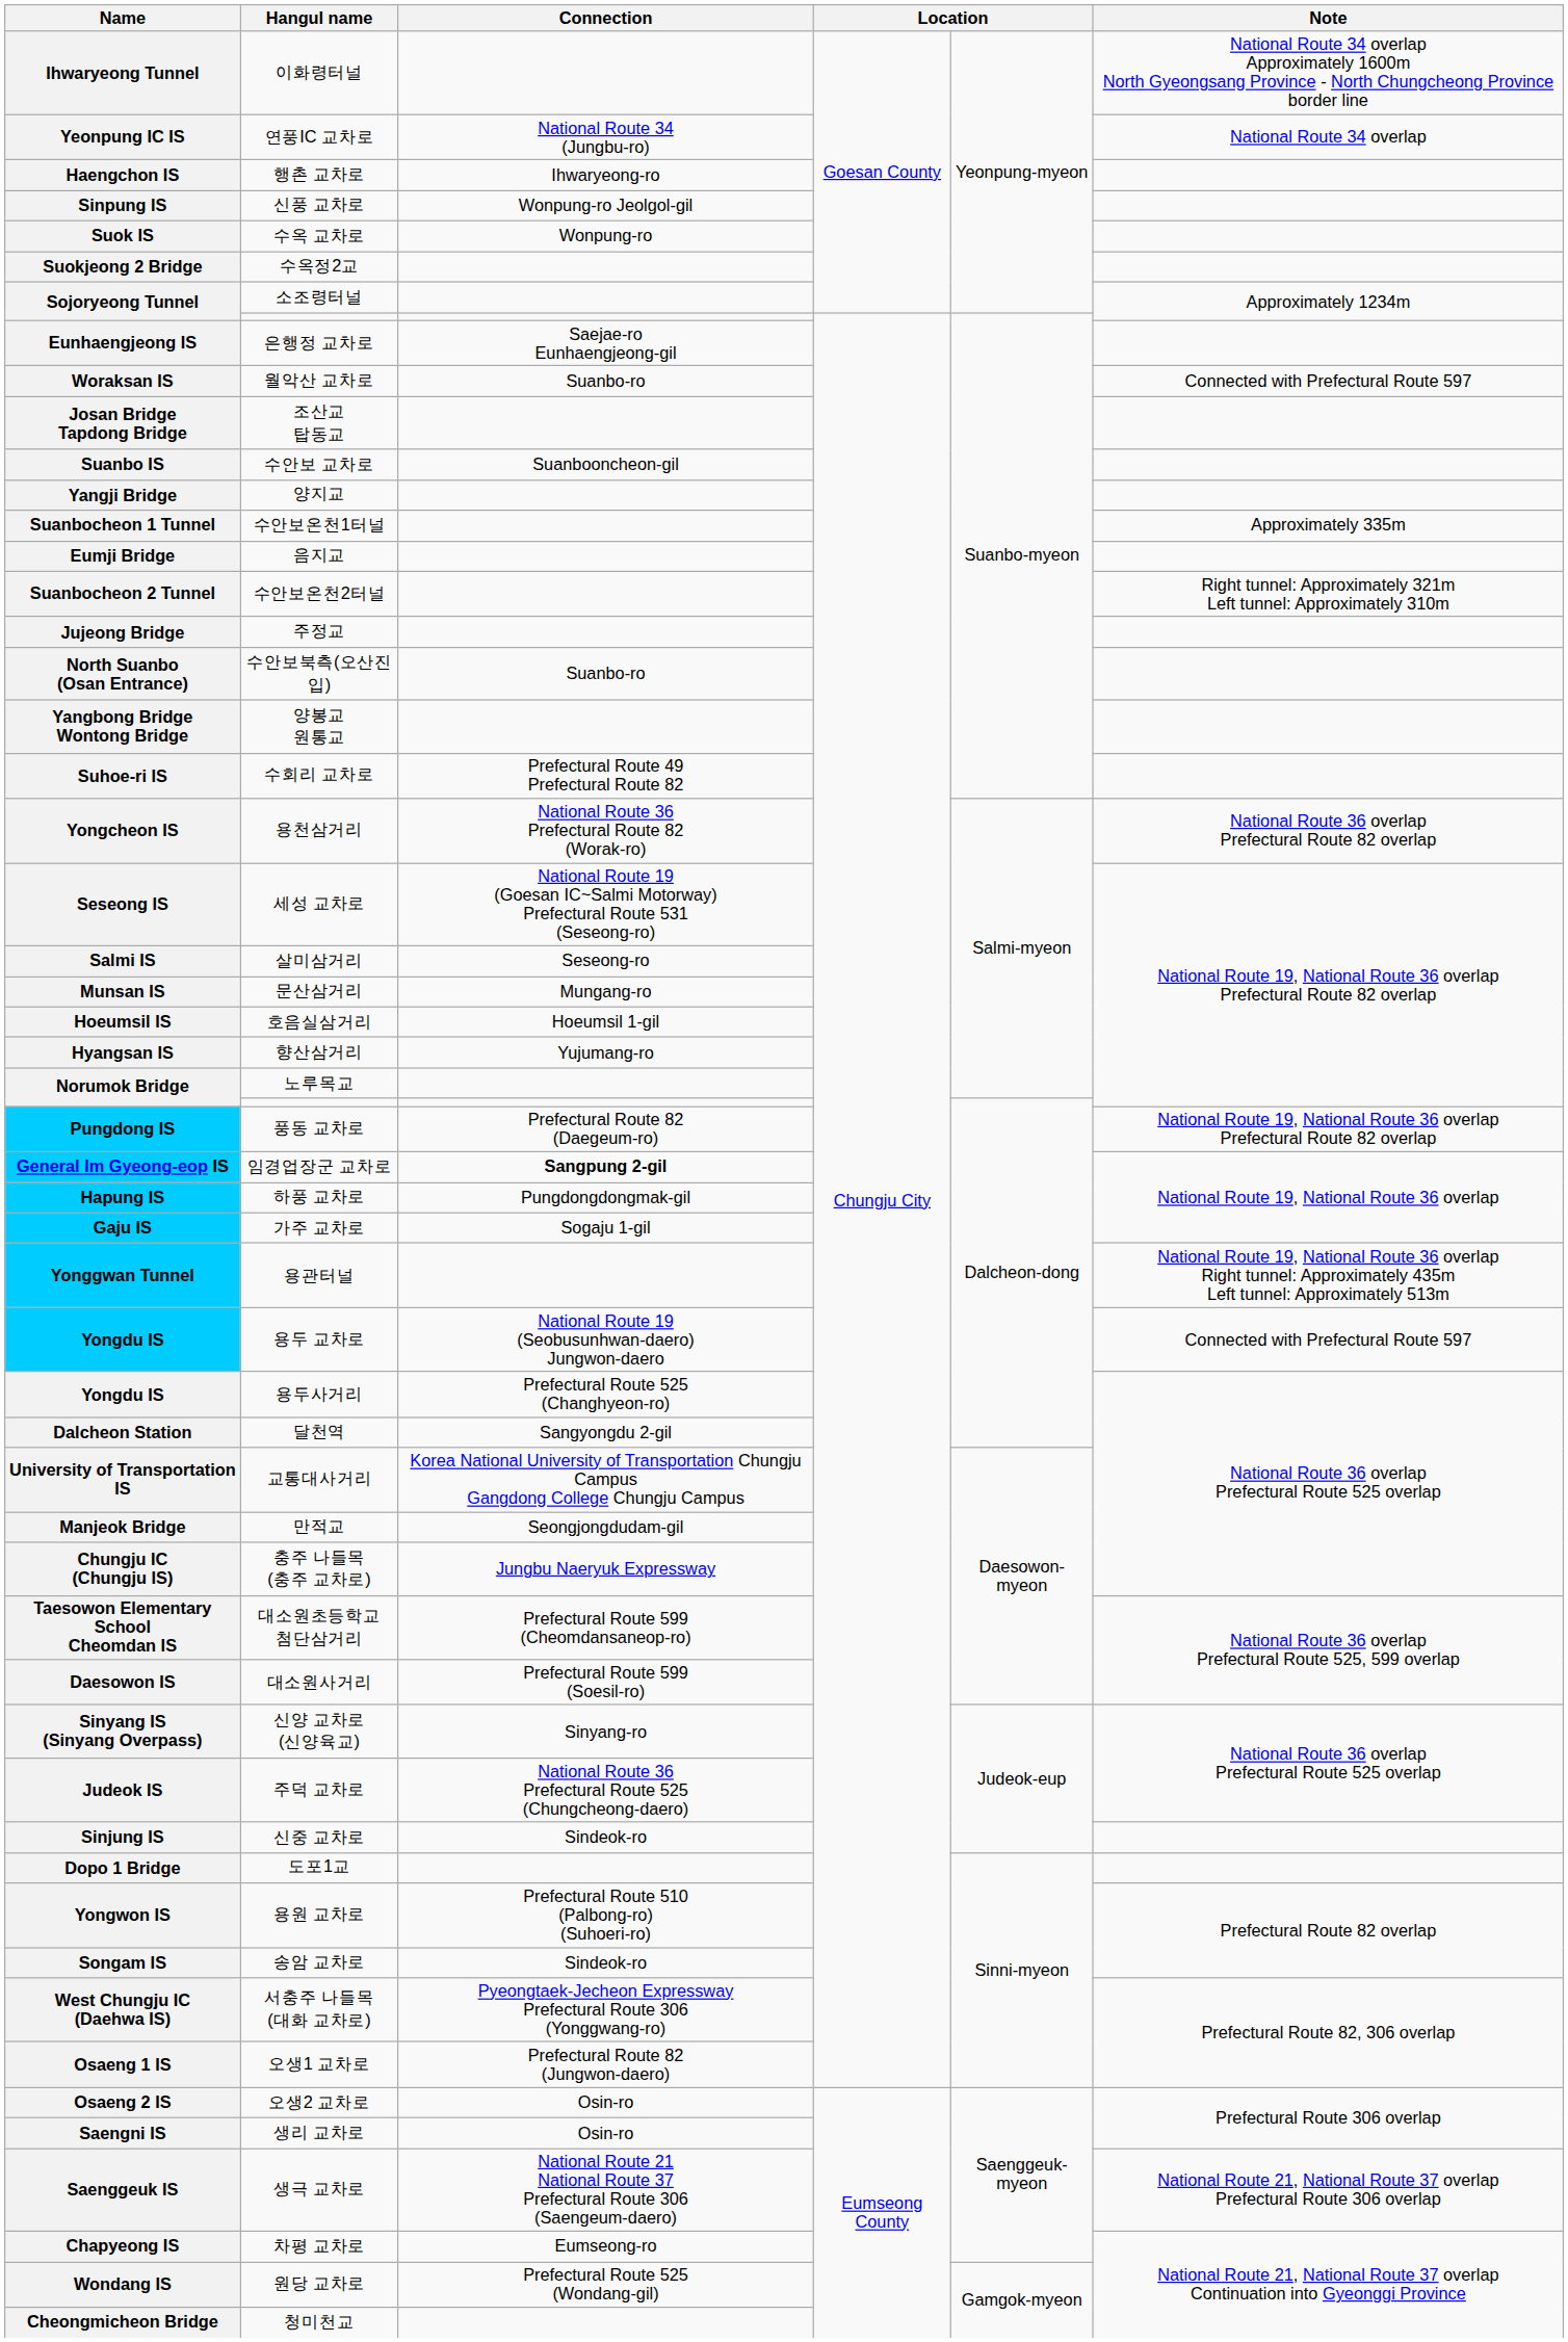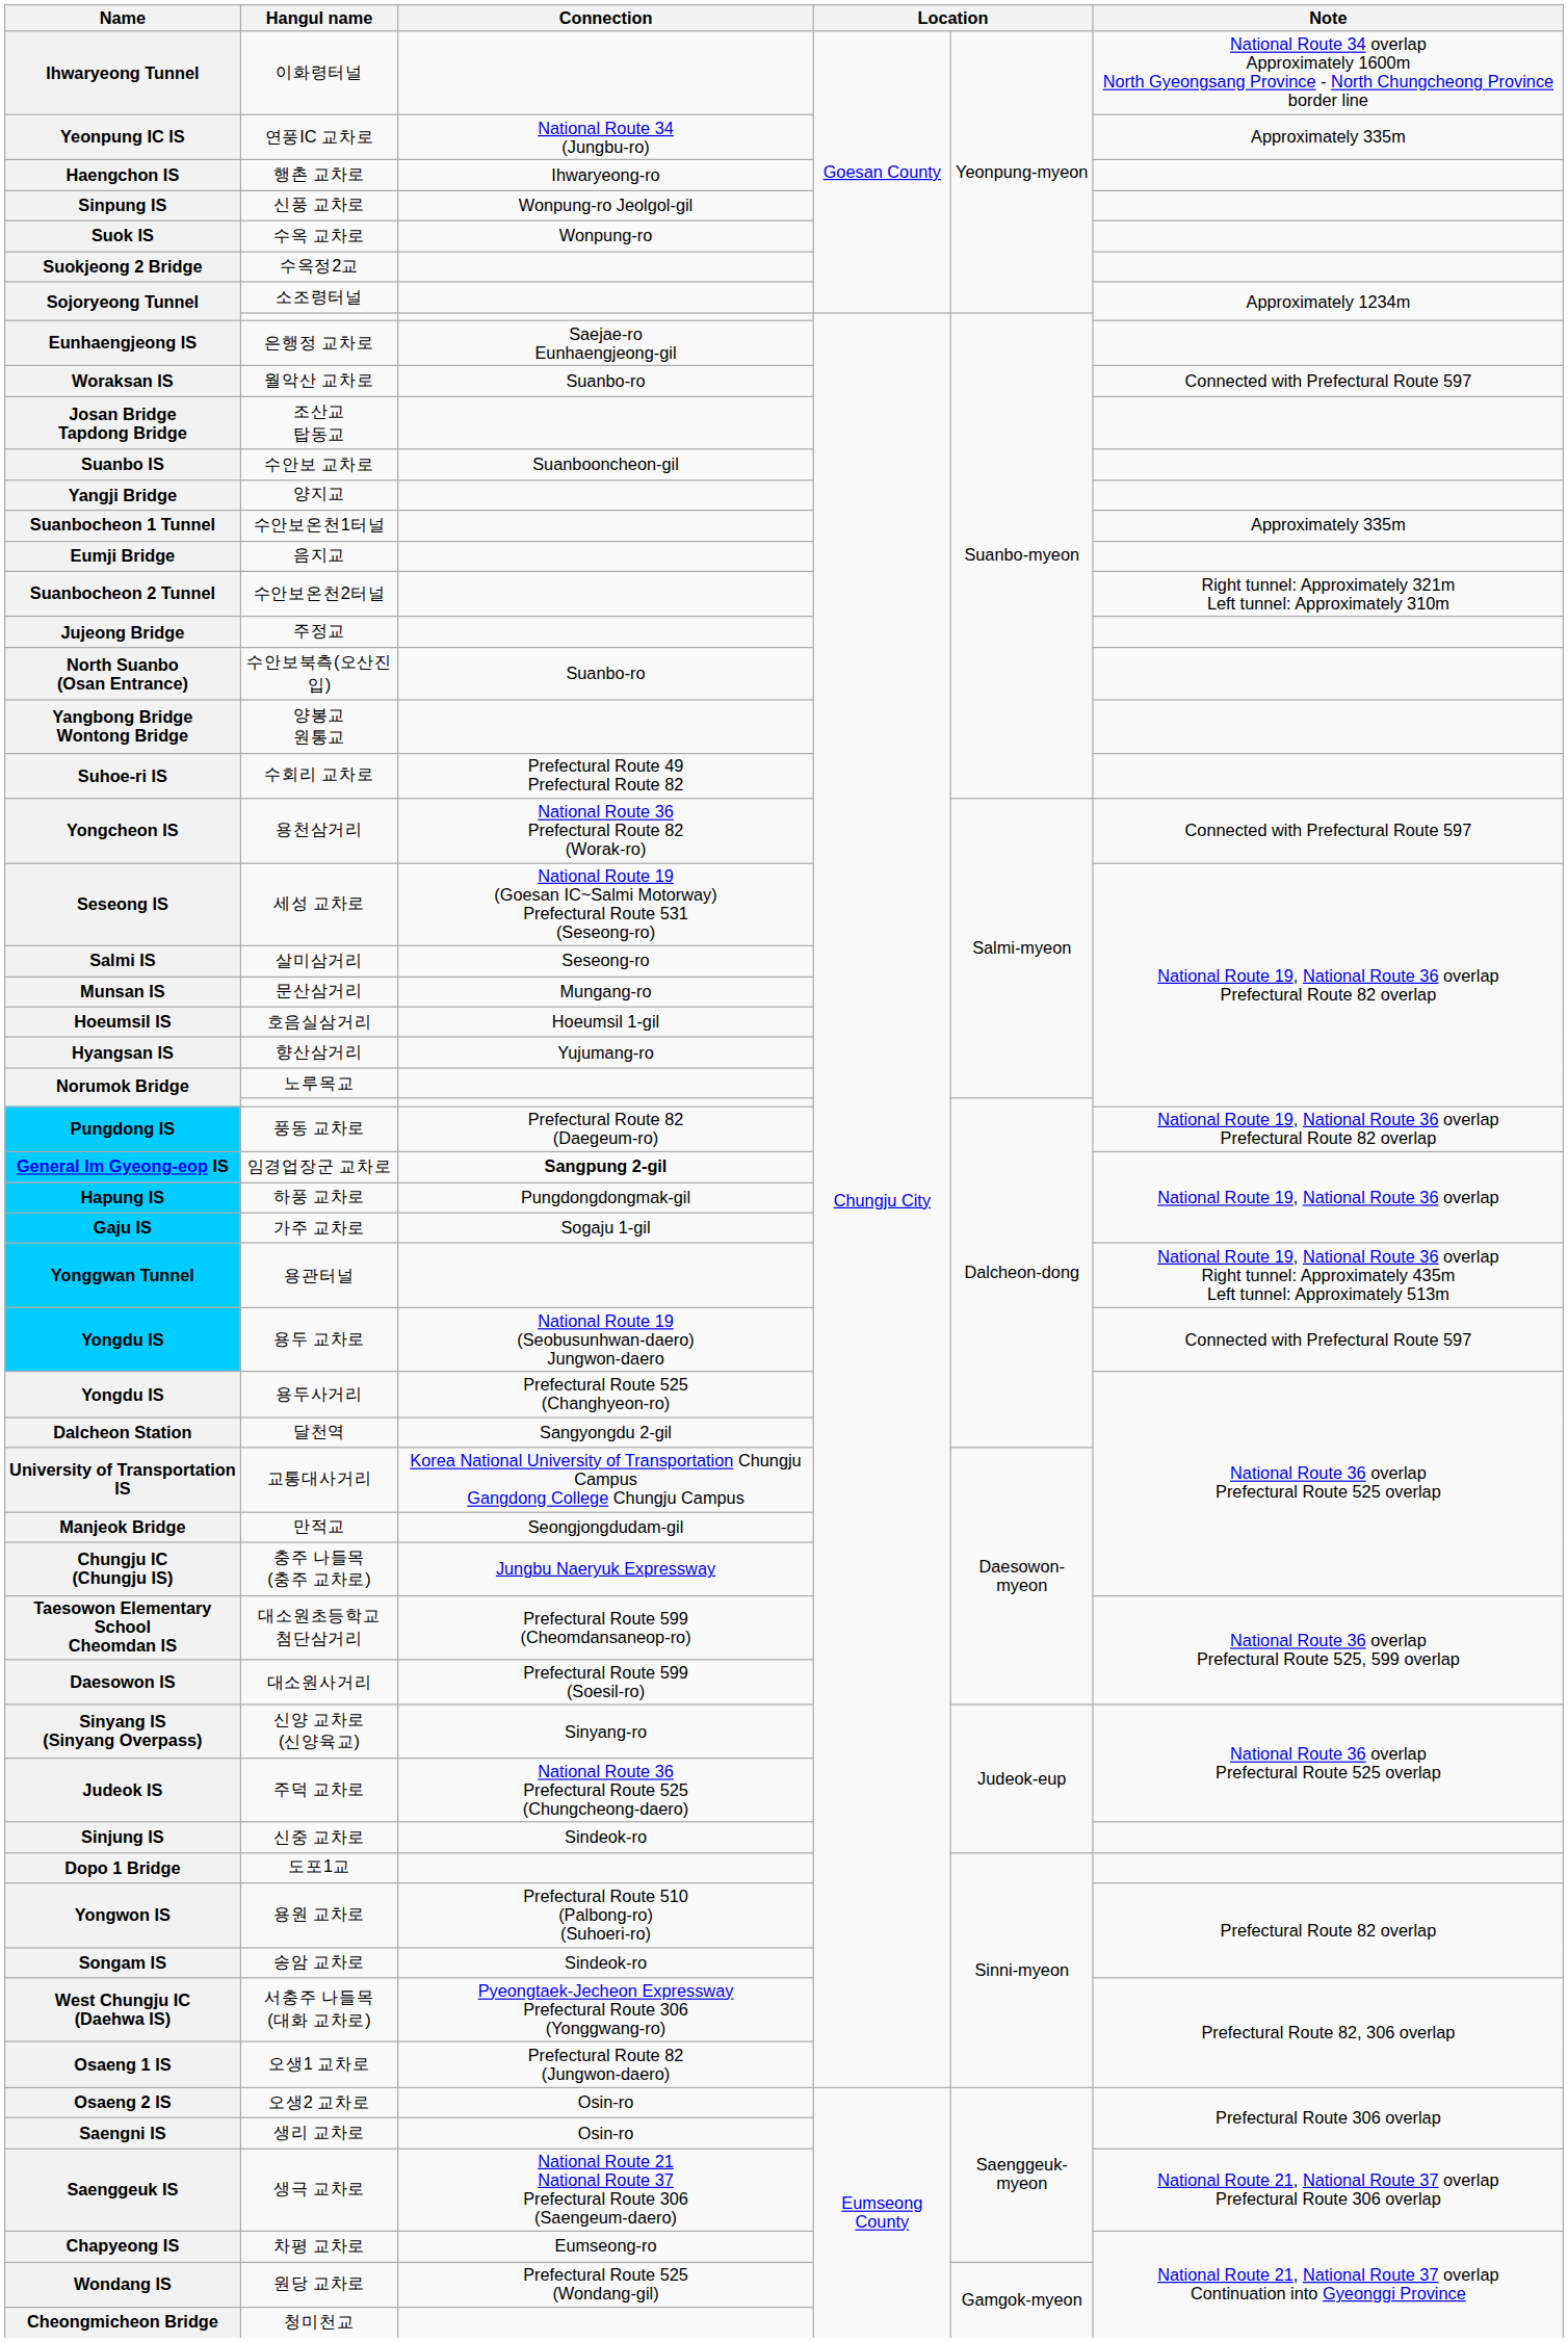Yeonpung IC IS | Note: National Route 34 overlap -> Approximately 335m
Yongcheon IS | Note: National Route 36 overlap Prefectural Route 82 overlap -> Connected with Prefectural Route 597
